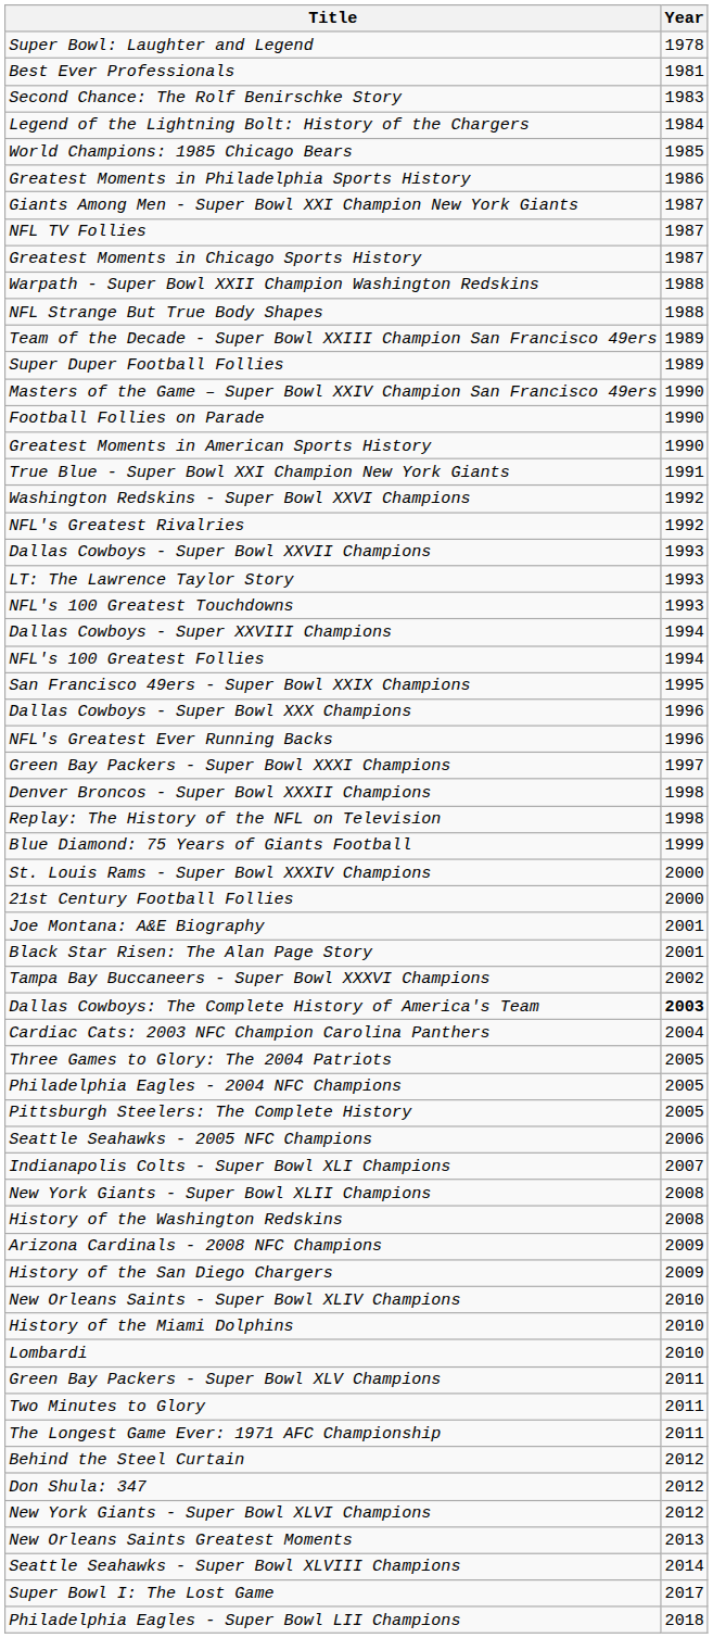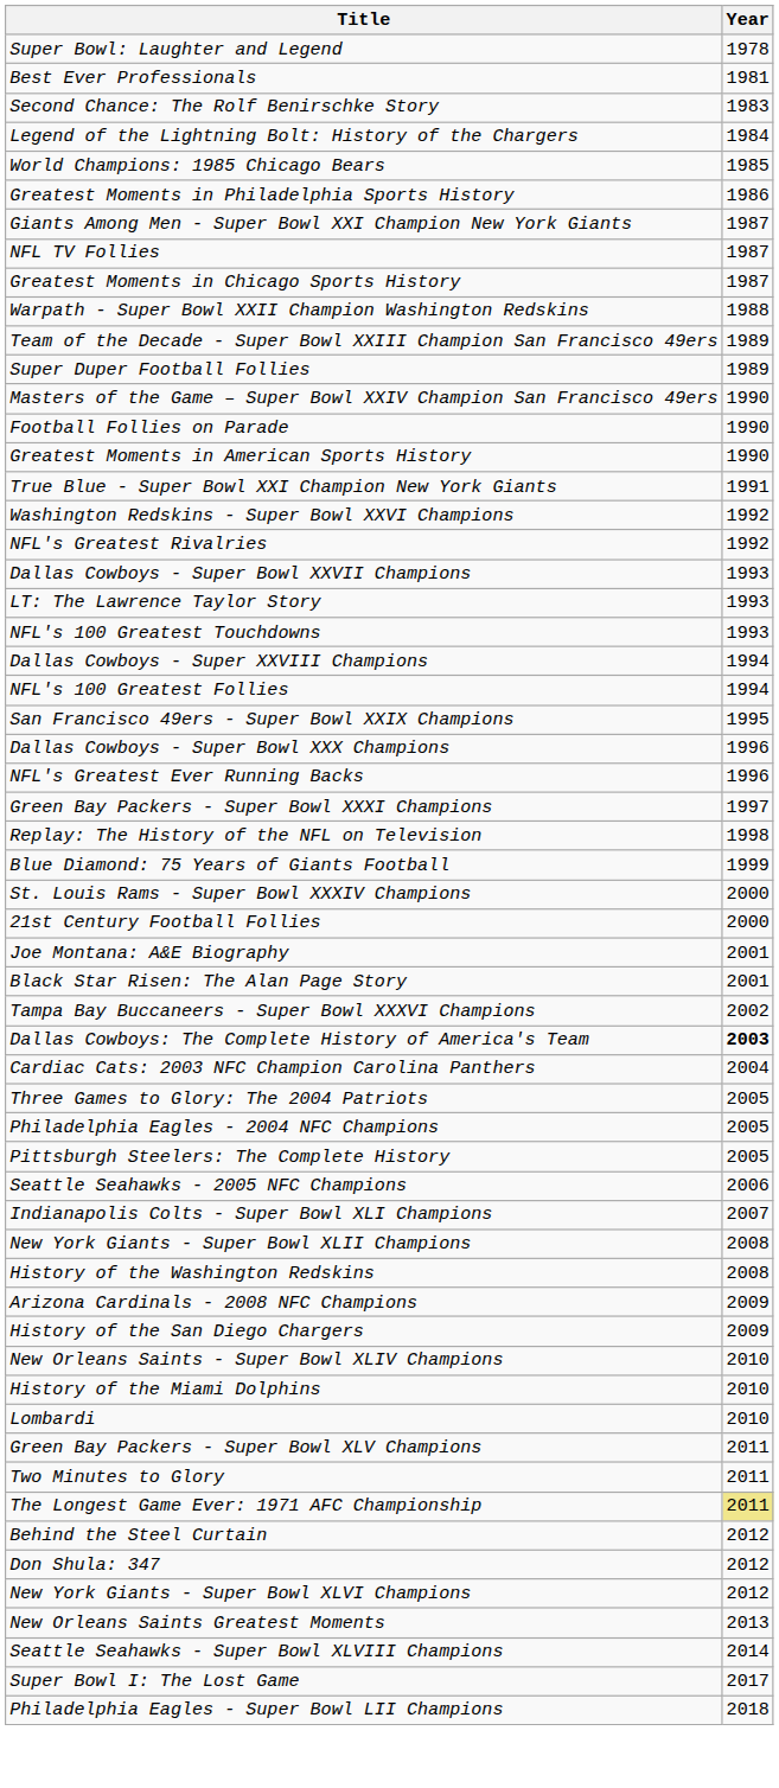- row: NFL Strange But True Body Shapes | 1988
- row: Denver Broncos - Super Bowl XXXII Champions | 1998
The Longest Game Ever: 1971 AFC Championship | Year: no background -> khaki background
